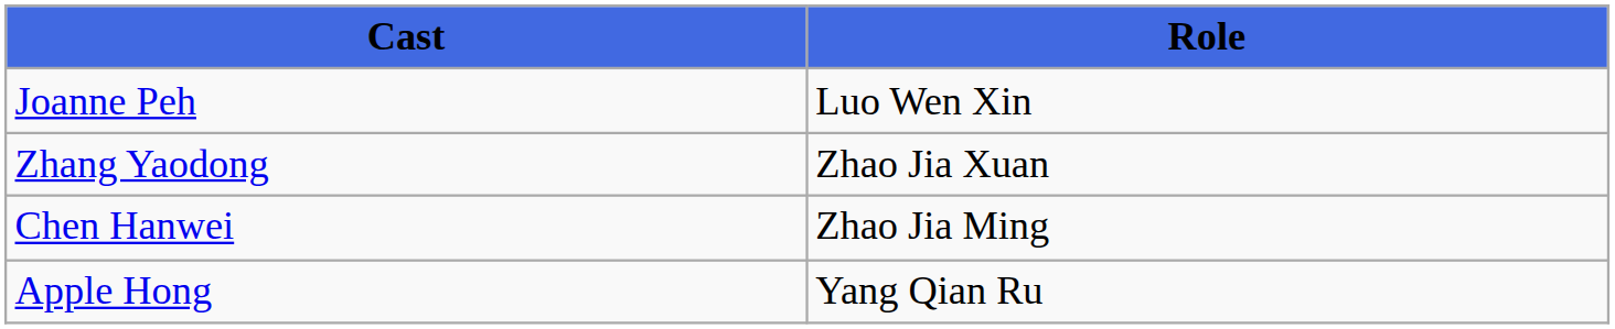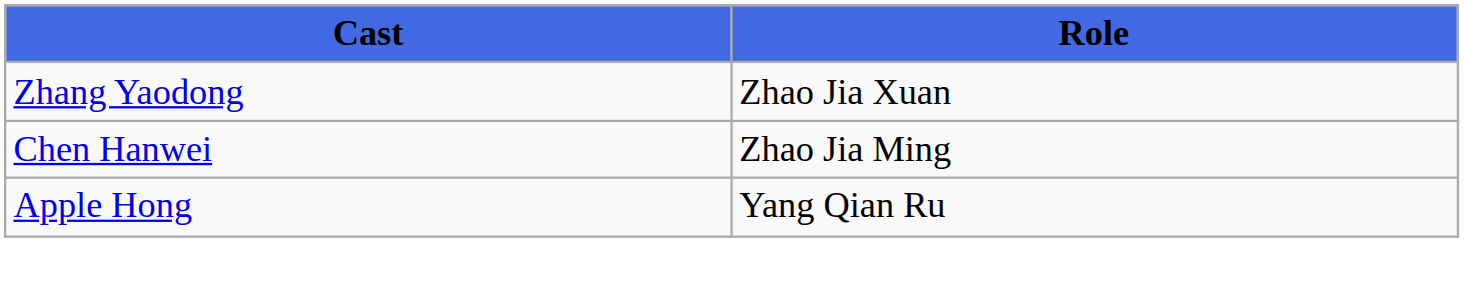- row: Joanne Peh | Luo Wen Xin
